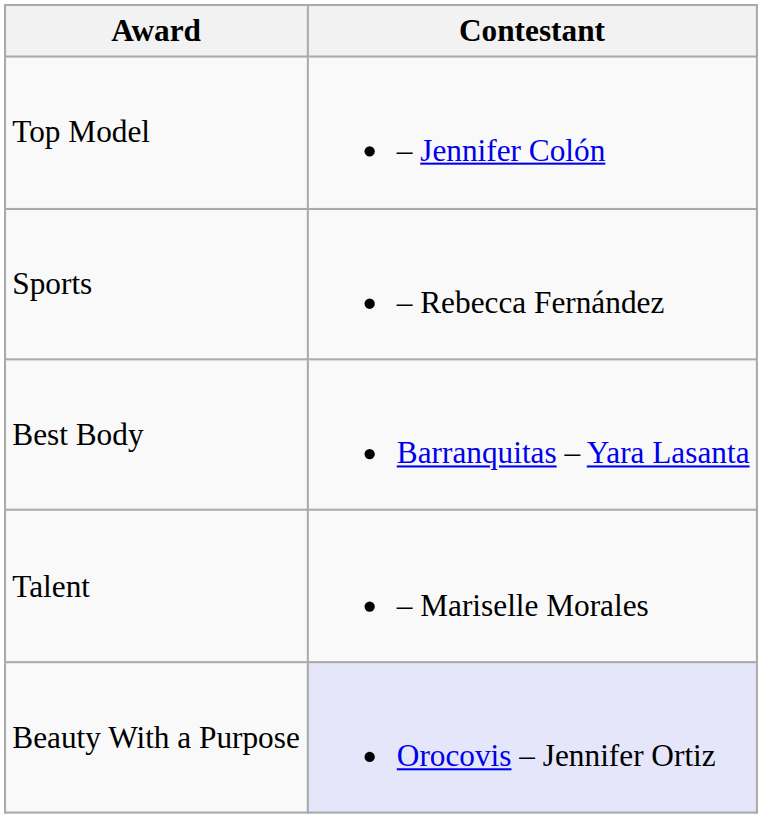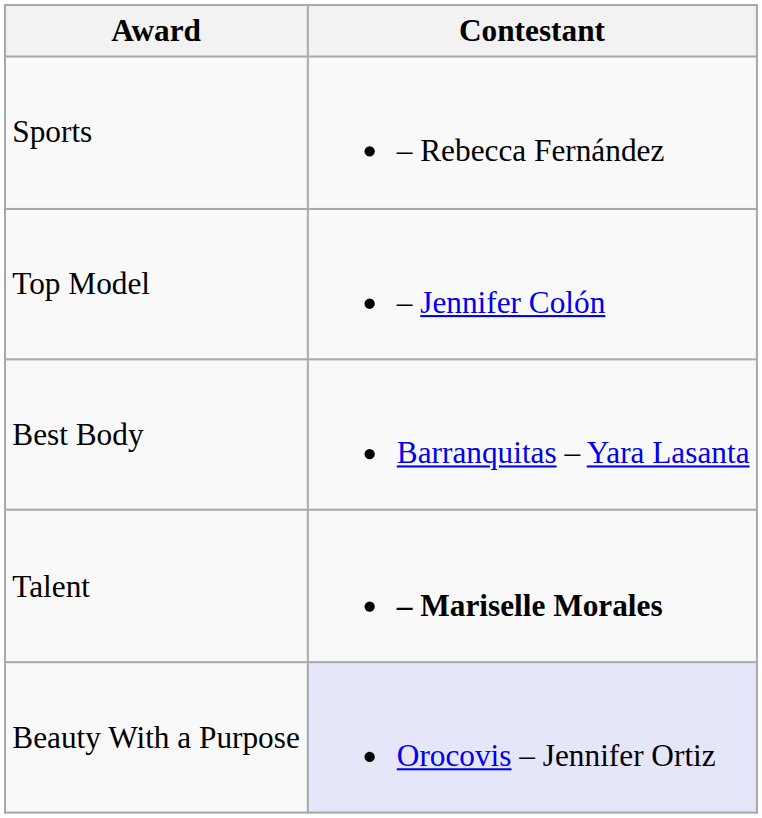rows swapped: Sports <-> Top Model
Talent | Contestant: normal -> bold
